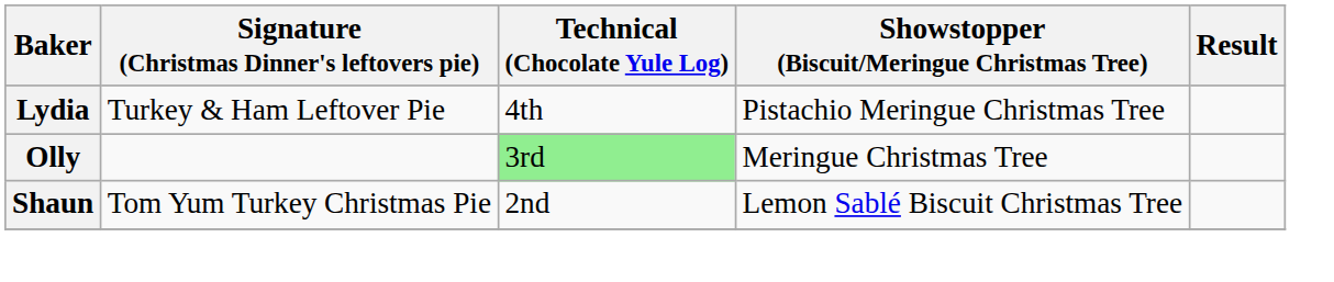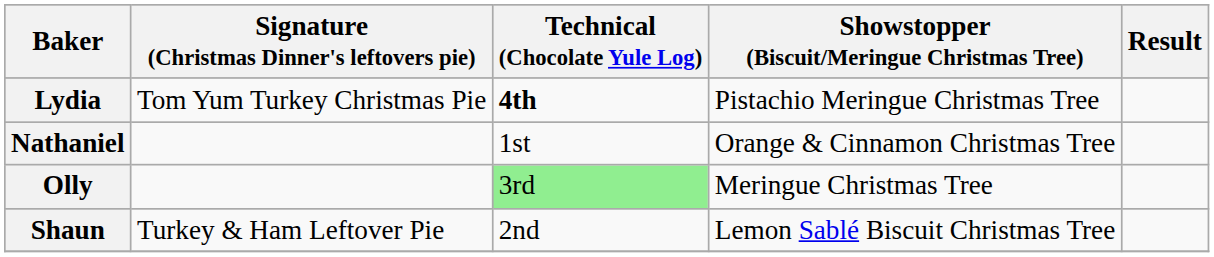Lydia | Signature (Christmas Dinner's leftovers pie): Turkey & Ham Leftover Pie -> Tom Yum Turkey Christmas Pie
Lydia | Technical (Chocolate Yule Log): normal -> bold
+ row: Nathaniel | 1st | Orange & Cinnamon Christmas Tree
Shaun | Signature (Christmas Dinner's leftovers pie): Tom Yum Turkey Christmas Pie -> Turkey & Ham Leftover Pie
